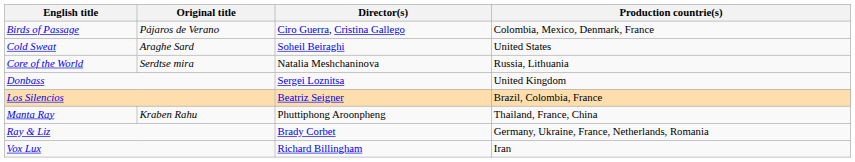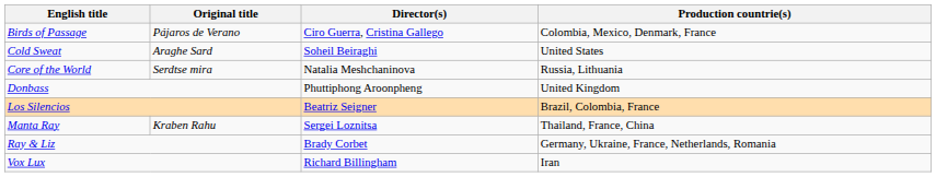Donbass | Director(s): Sergei Loznitsa -> Phuttiphong Aroonpheng
Manta Ray | Director(s): Phuttiphong Aroonpheng -> Sergei Loznitsa
